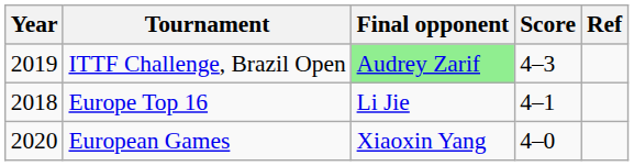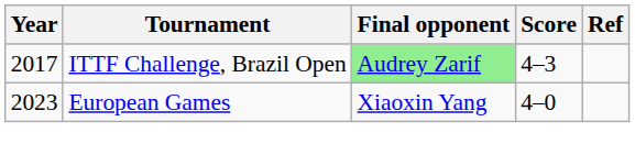ITTF Challenge, Brazil Open | Year: 2019 -> 2017
- row: 2018 | Europe Top 16 | Li Jie | 4–1
European Games | Year: 2020 -> 2023
